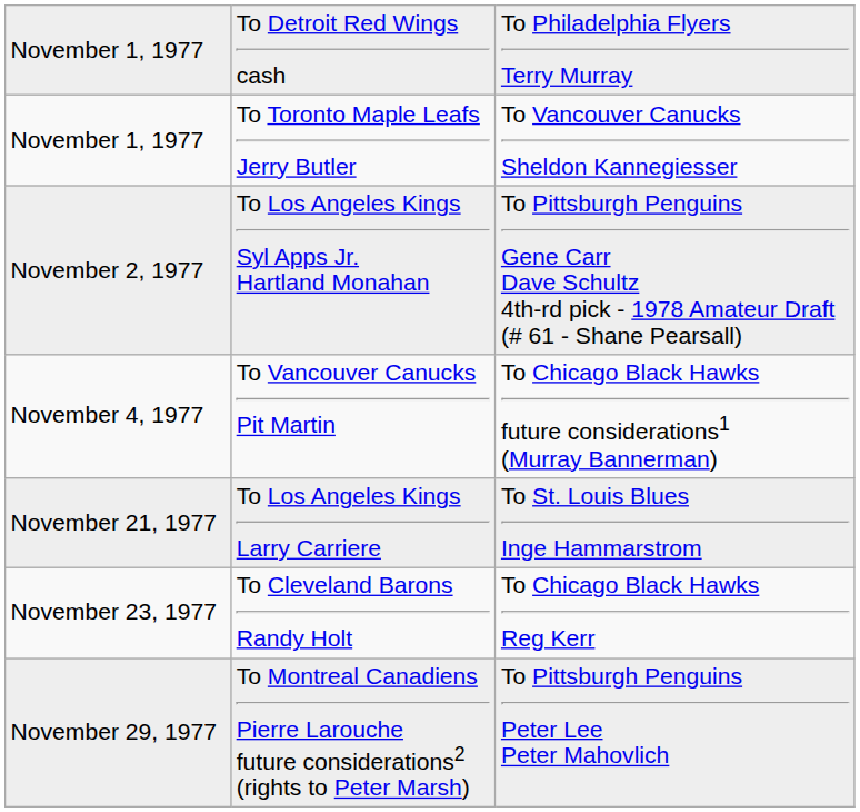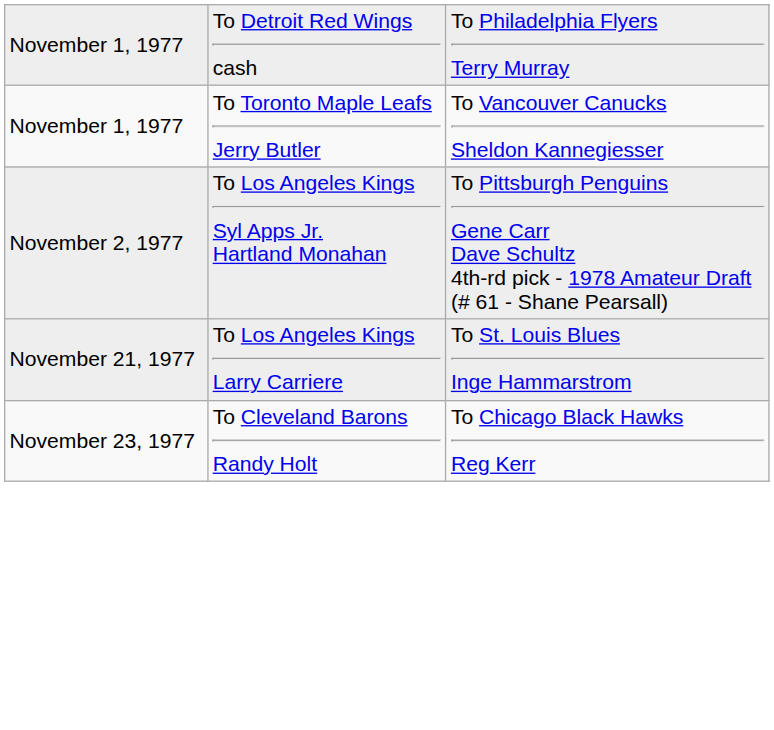- row: November 4, 1977 | To Vancouver Canucks Pit Martin | To Chicago Black Hawks future considerations1 (Murray Bannerman)
- row: November 29, 1977 | To Montreal Canadiens Pierre Larouche future considerations2 (rights to Peter Marsh) | To Pittsburgh Penguins Peter Lee Peter Mahovlich
